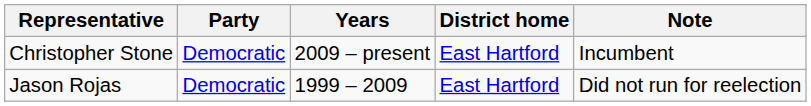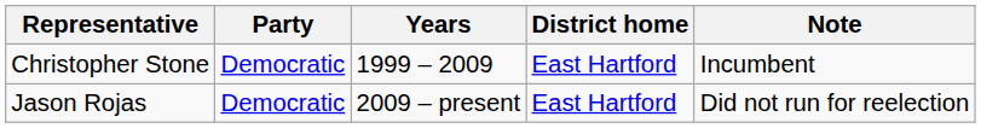Christopher Stone | Years: 2009 – present -> 1999 – 2009
Jason Rojas | Years: 1999 – 2009 -> 2009 – present
